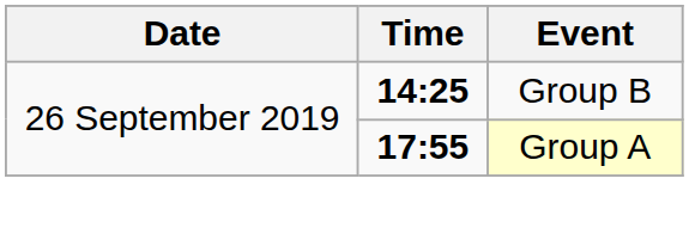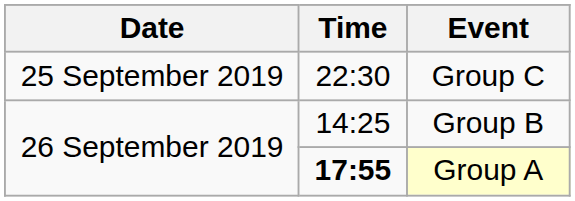+ row: 25 September 2019 | 22:30 | Group C
Group B | Time: bold -> normal
